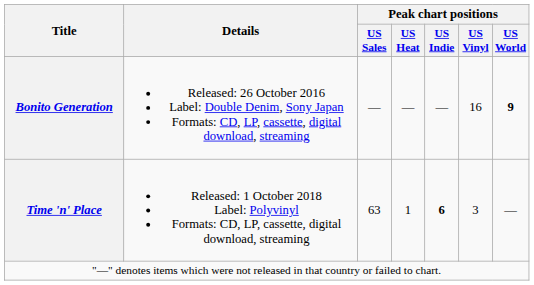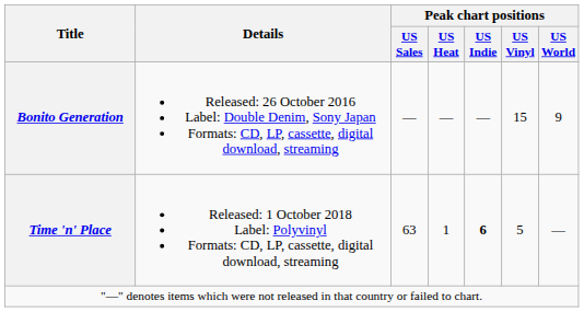Bonito Generation | Peak chart positions / US Vinyl: 16 -> 15
Bonito Generation | Peak chart positions / US World: bold -> normal
Time 'n' Place | Peak chart positions / US Vinyl: 3 -> 5
